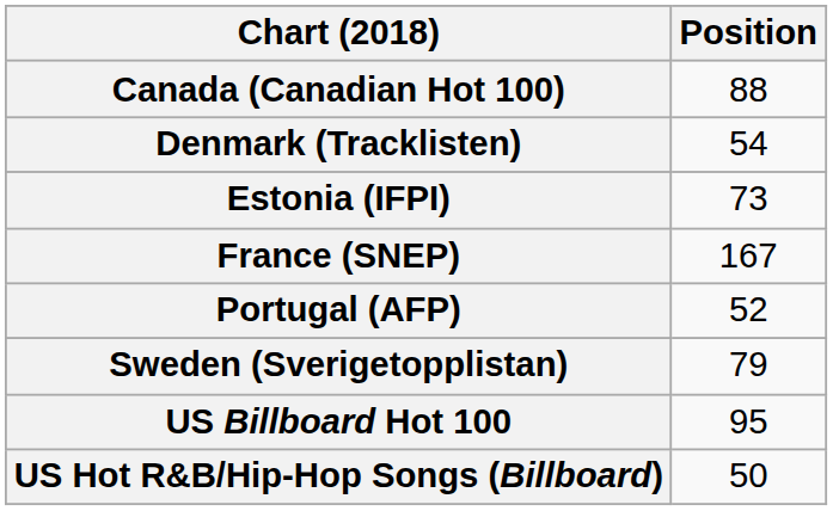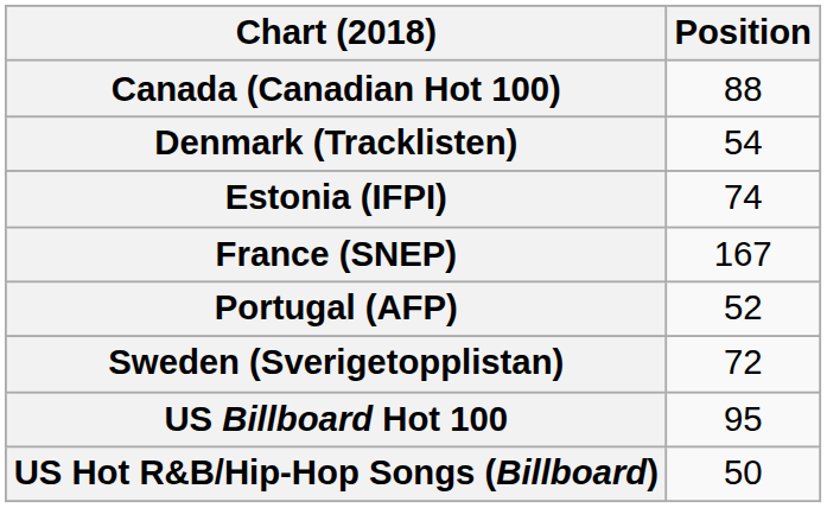Estonia (IFPI) | Position: 73 -> 74
Sweden (Sverigetopplistan) | Position: 79 -> 72
